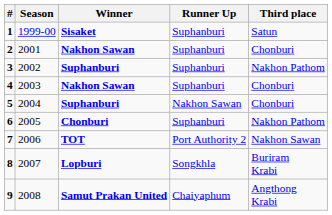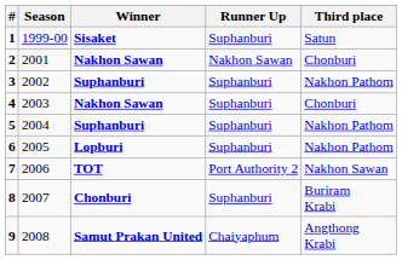2 | Runner Up: Suphanburi -> Nakhon Sawan
5 | Runner Up: Nakhon Sawan -> Suphanburi
5 | Third place: Chonburi -> Nakhon Pathom
6 | Winner: Chonburi -> Lopburi
8 | Winner: Lopburi -> Chonburi
8 | Runner Up: Songkhla -> Suphanburi
